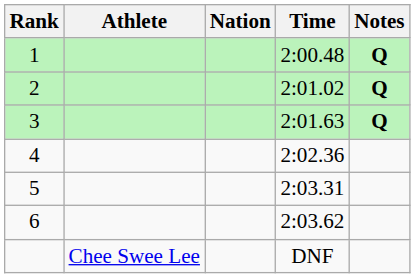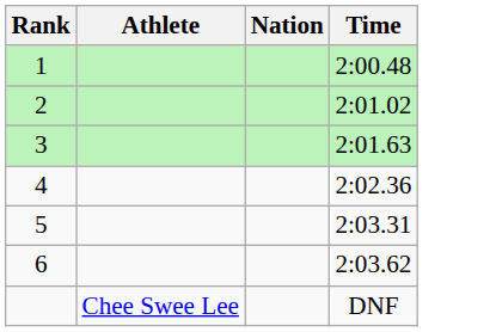- column: Notes | Q | Q | Q
